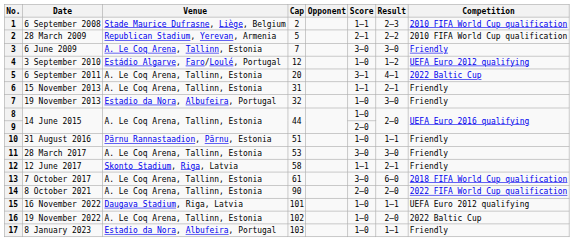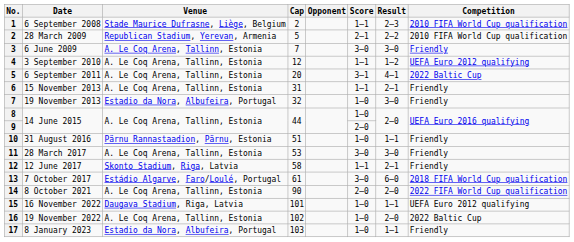3 September 2010 | Venue: Estádio Algarve, Faro/Loulé, Portugal -> A. Le Coq Arena, Tallinn, Estonia
3 September 2010 | Score: 1–0 -> 1–1
7 October 2017 | Venue: A. Le Coq Arena, Tallinn, Estonia -> Estádio Algarve, Faro/Loulé, Portugal
